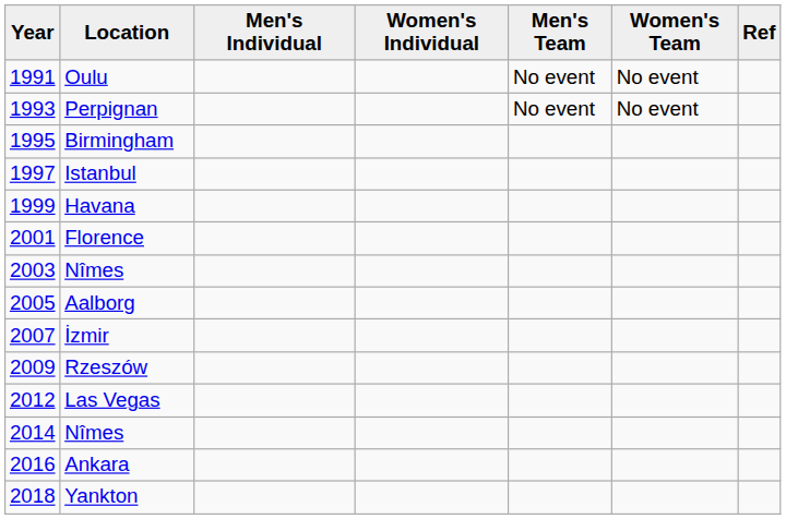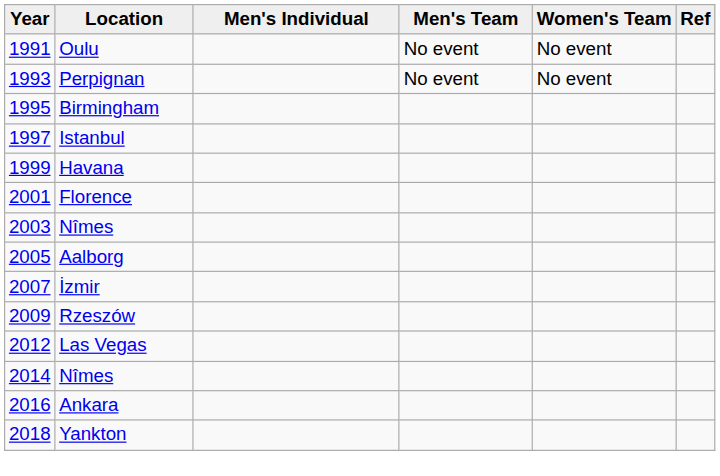- column: Women's Individual
